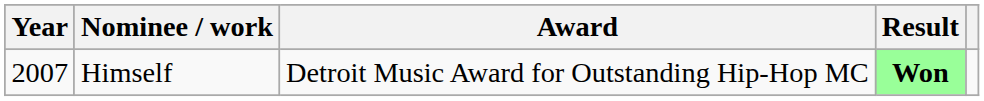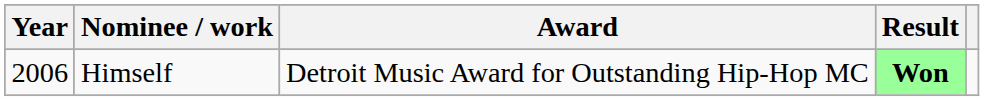Himself | Year: 2007 -> 2006
